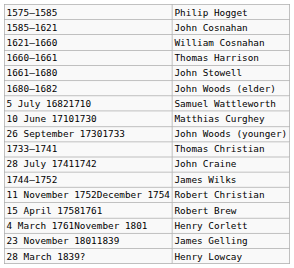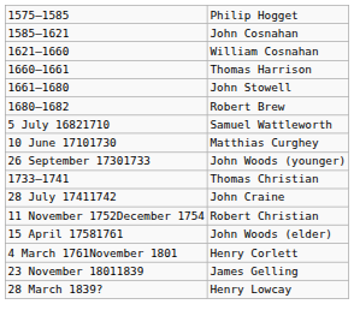1680–1682 | column 2: John Woods (elder) -> Robert Brew
- row: 1744–1752 | James Wilks
15 April 17581761 | column 2: Robert Brew -> John Woods (elder)
